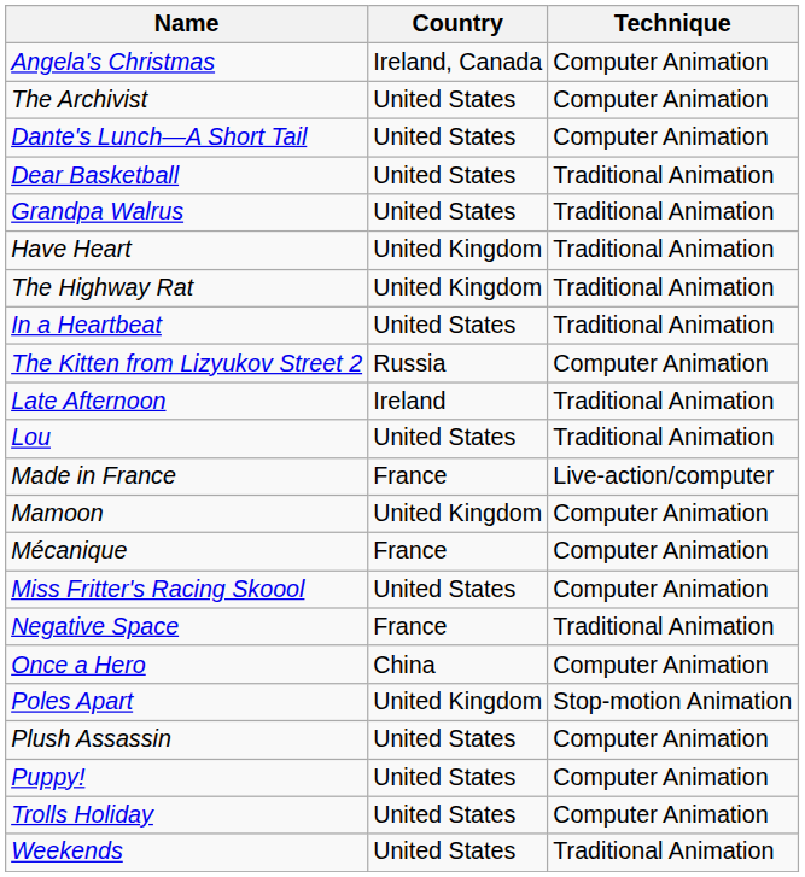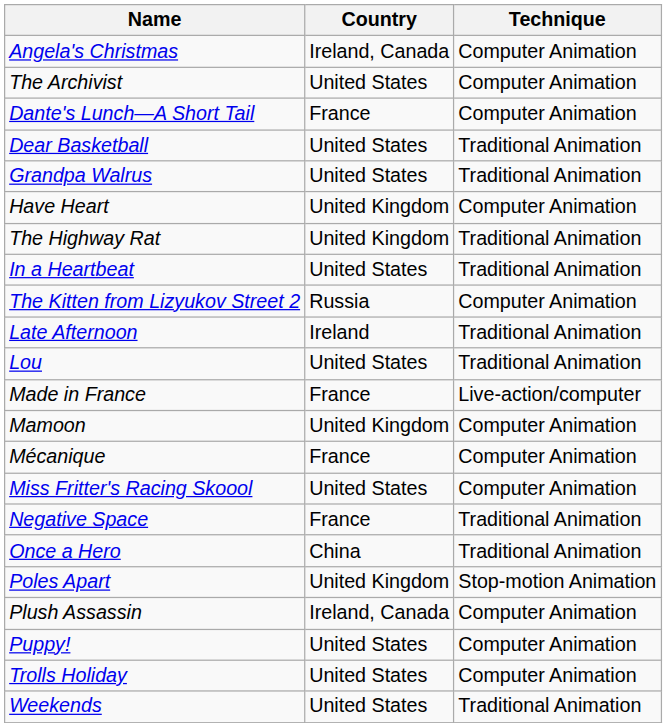Dante's Lunch—A Short Tail | Country: United States -> France
Have Heart | Technique: Traditional Animation -> Computer Animation
Once a Hero | Technique: Computer Animation -> Traditional Animation
Plush Assassin | Country: United States -> Ireland, Canada
